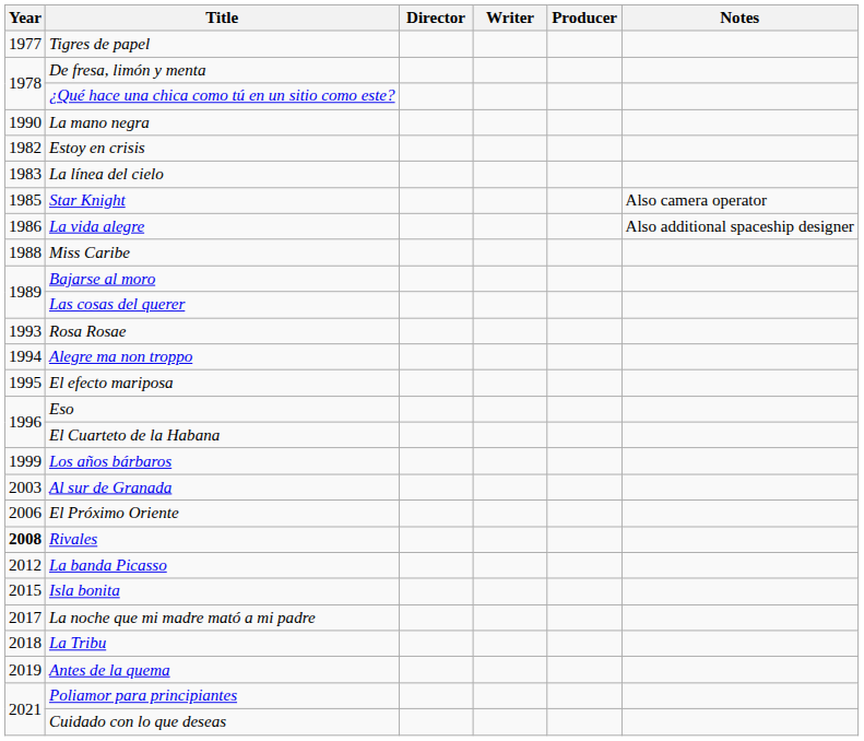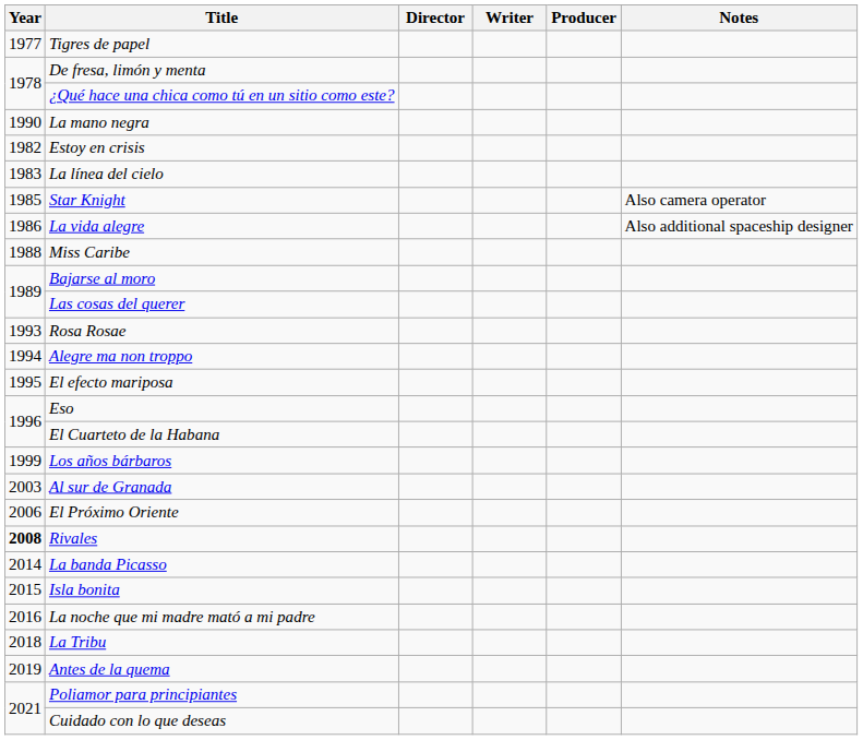La banda Picasso | Year: 2012 -> 2014
La noche que mi madre mató a mi padre | Year: 2017 -> 2016
